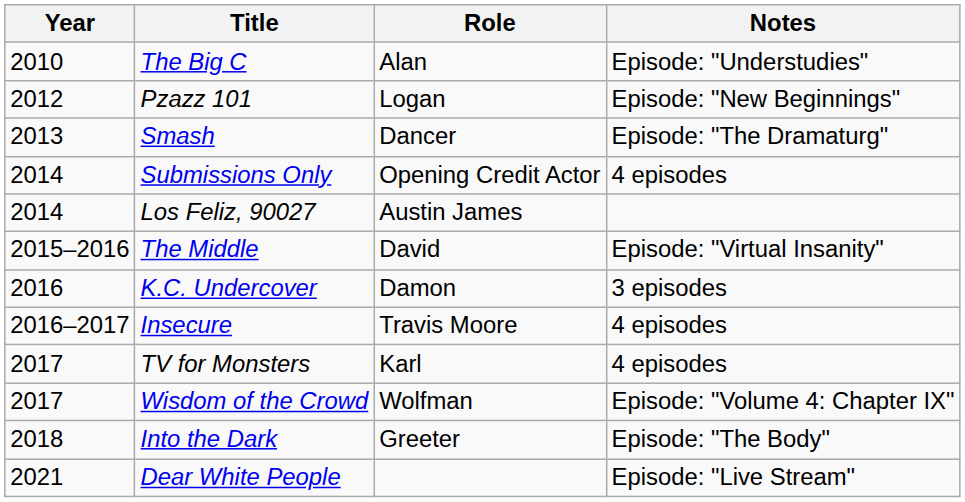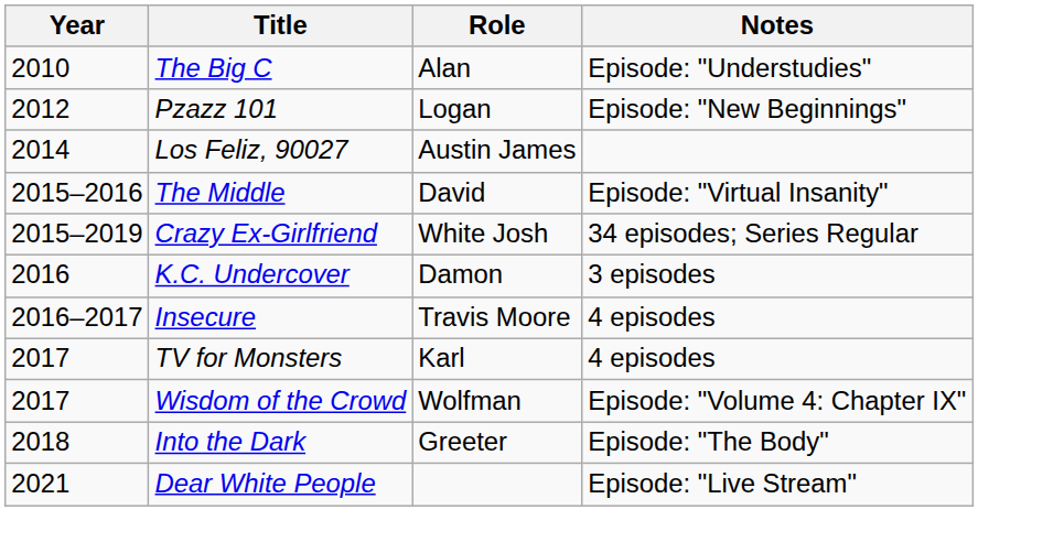- row: 2013 | Smash | Dancer | Episode: "The Dramaturg"
- row: 2014 | Submissions Only | Opening Credit Actor | 4 episodes
+ row: 2015–2019 | Crazy Ex-Girlfriend | White Josh | 34 episodes; Series Regular
